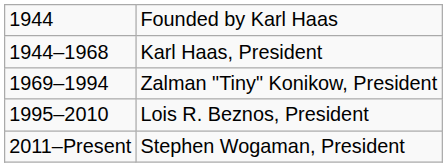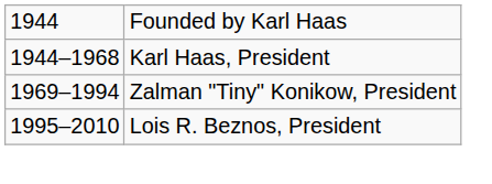- row: 2011–Present | Stephen Wogaman, President
